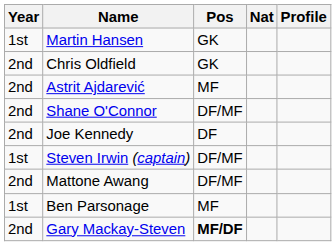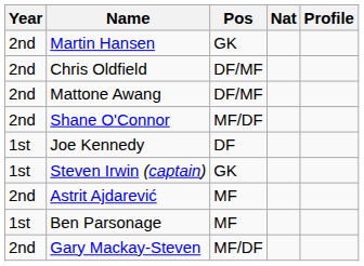Martin Hansen | Year: 1st -> 2nd
Chris Oldfield | Pos: GK -> DF/MF
rows swapped: Mattone Awang <-> Astrit Ajdarević
Shane O'Connor | Pos: DF/MF -> MF/DF
Joe Kennedy | Year: 2nd -> 1st
Steven Irwin (captain) | Pos: DF/MF -> GK
Gary Mackay-Steven | Pos: bold -> normal
